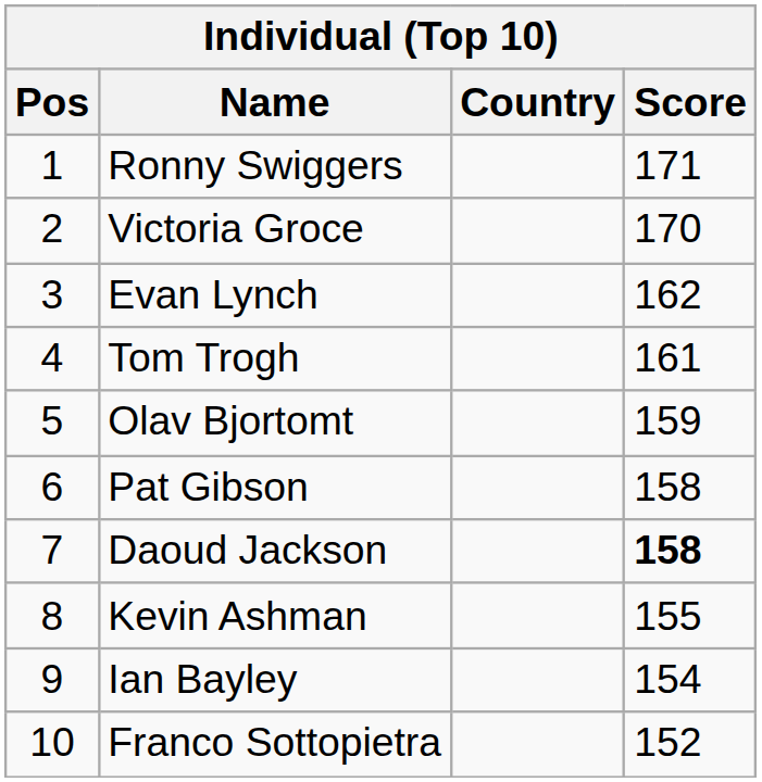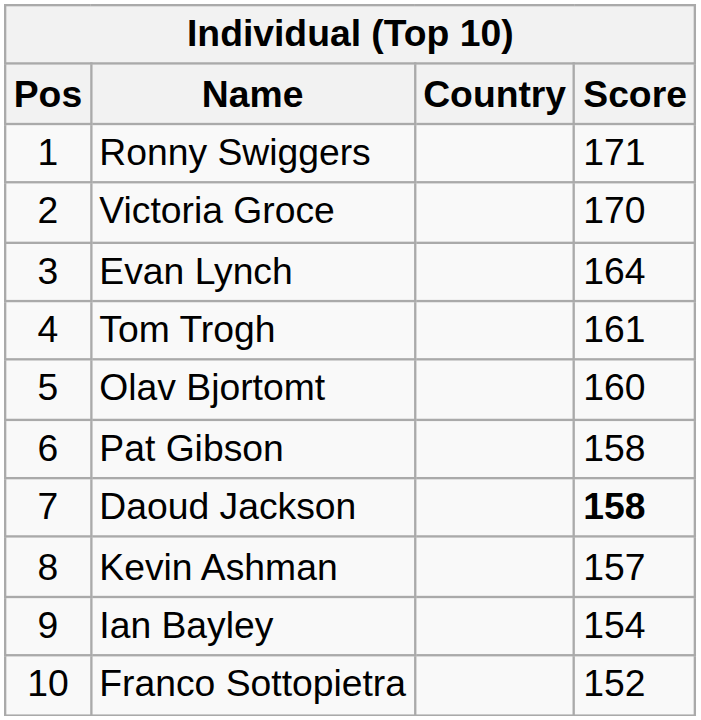Evan Lynch | Score: 162 -> 164
Olav Bjortomt | Score: 159 -> 160
Kevin Ashman | Score: 155 -> 157
